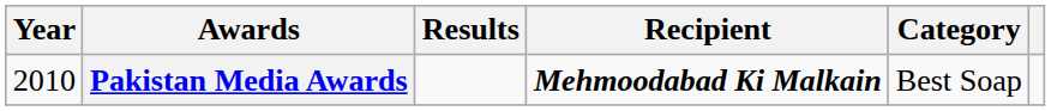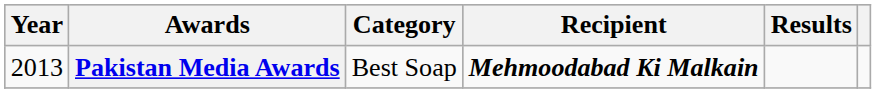columns swapped: Category <-> Results
Pakistan Media Awards | Year: 2010 -> 2013
